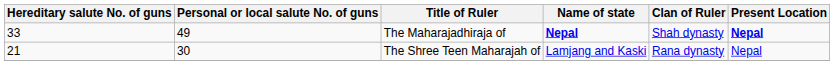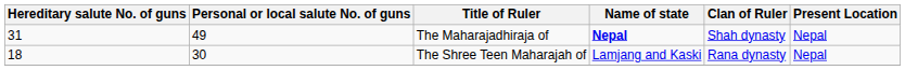The Maharajadhiraja of | Hereditary salute No. of guns: 33 -> 31
The Maharajadhiraja of | Present Location: bold -> normal
The Shree Teen Maharajah of | Hereditary salute No. of guns: 21 -> 18
